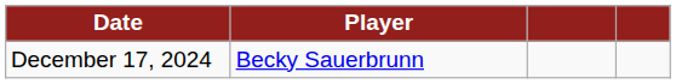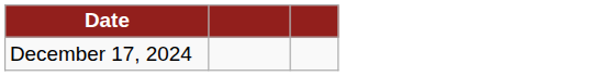- column: Player | Becky Sauerbrunn
